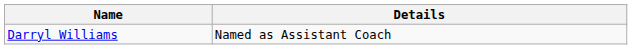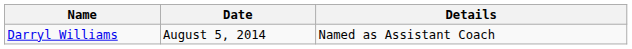+ column: Date | August 5, 2014
